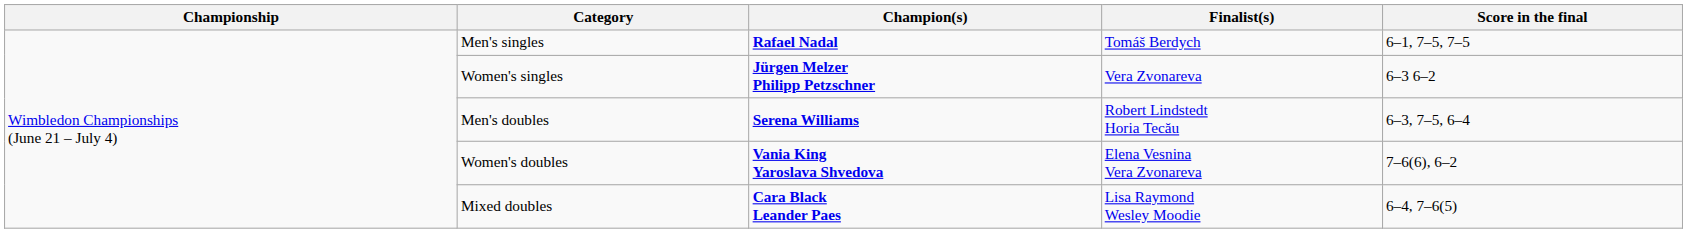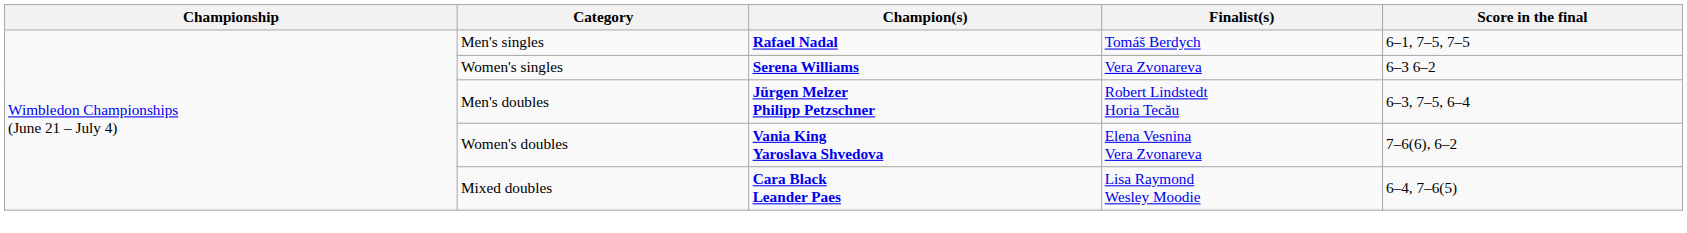Women's singles | Champion(s): Jürgen Melzer Philipp Petzschner -> Serena Williams
Men's doubles | Champion(s): Serena Williams -> Jürgen Melzer Philipp Petzschner
